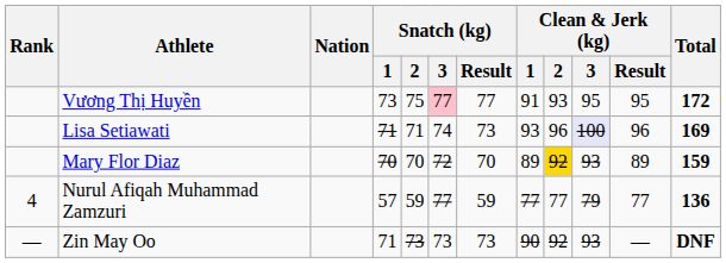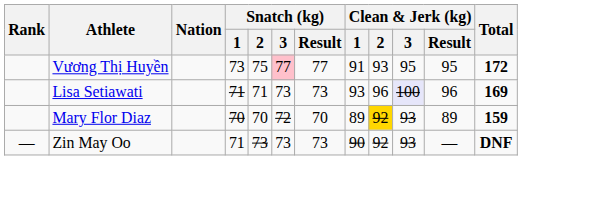Lisa Setiawati | Snatch (kg) / 3: 74 -> 73
- row: 4 | Nurul Afiqah Muhammad Zamzuri | 57 | 59 | 77 | 59 | 77 | 77 | 79 | 77 | 136
